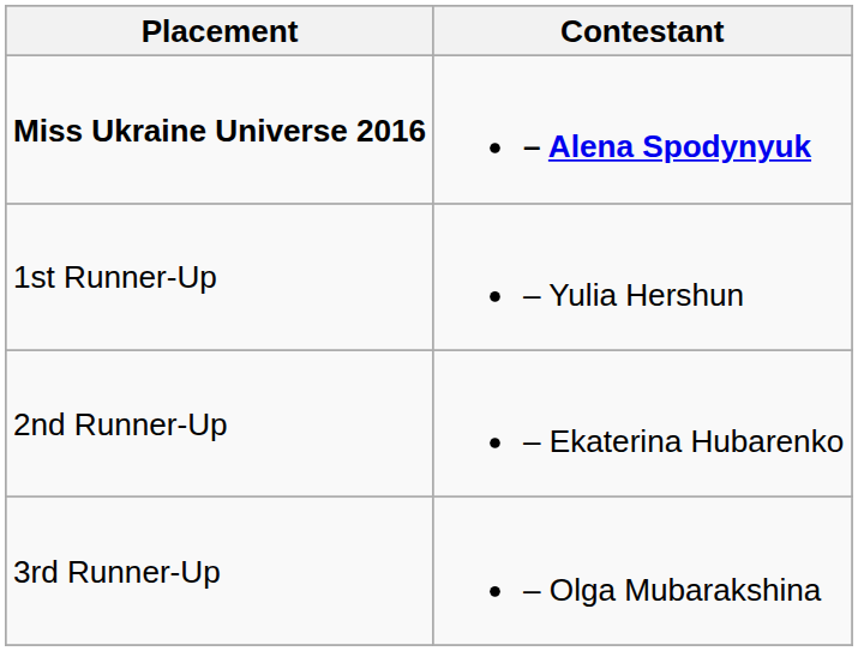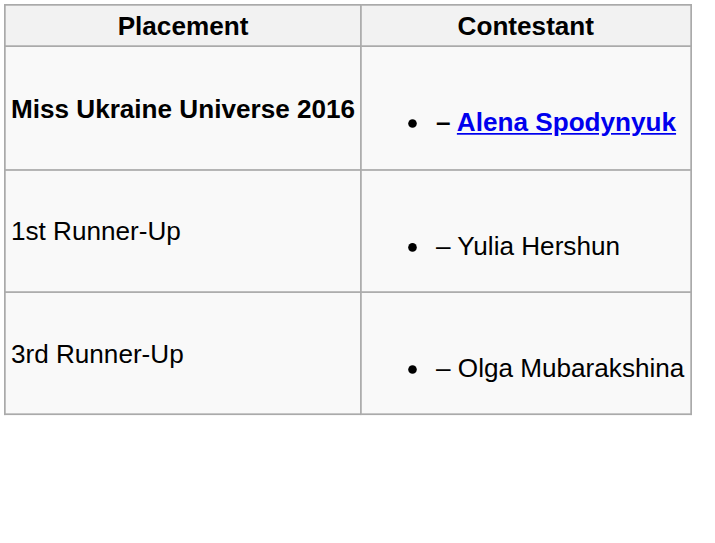- row: 2nd Runner-Up | – Ekaterina Hubarenko
